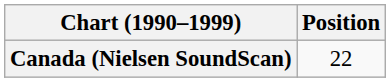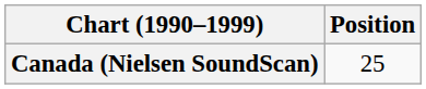Canada (Nielsen SoundScan) | Position: 22 -> 25
